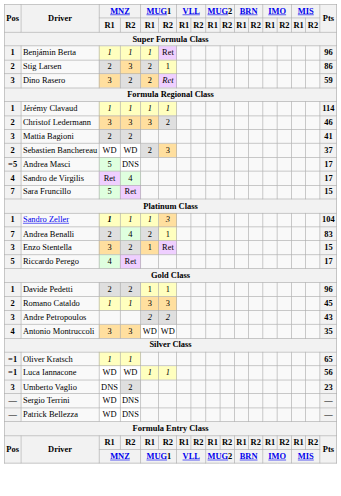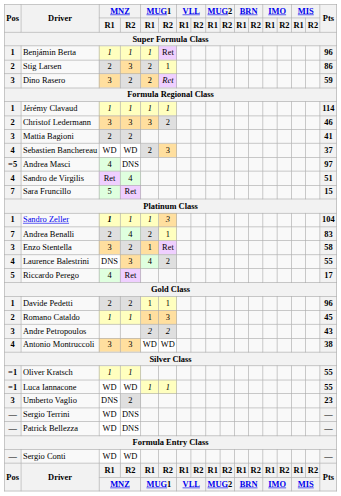Sebastien Banchereau | Pos: 2 -> 4
Andrea Masci | MNZ / R1: 5 -> 4
Andrea Masci | Pts: 17 -> 97
Sandro de Virgilis | Pts: 17 -> 51
Enzo Stentella | Pts: 15 -> 58
+ row: 4 | Laurence Balestrini | DNS | 3 | 4 | 2 | 55
Romano Cataldo | MUG1 / R1: 3 -> 1
Antonio Montruccoli | Pts: 35 -> 38
Oliver Kratsch | Pts: 65 -> 55
Luca Iannacone | Pts: 56 -> 55
+ row: — | Sergio Conti | WD | WD | —
